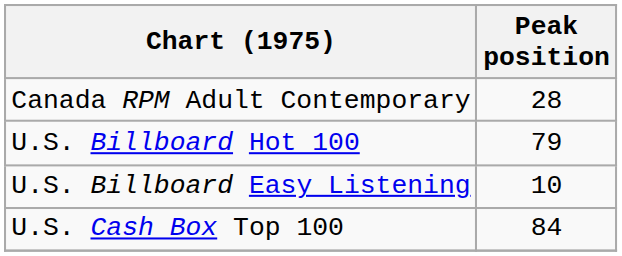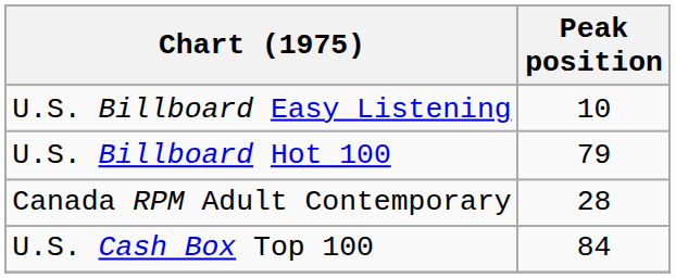rows swapped: Canada RPM Adult Contemporary <-> U.S. Billboard Easy Listening
